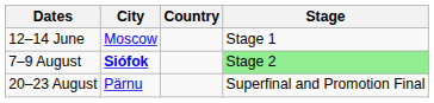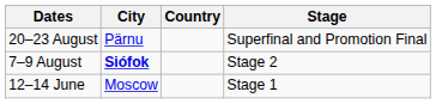rows swapped: 12–14 June <-> 20–23 August
7–9 August | Stage: lightgreen background -> no background
